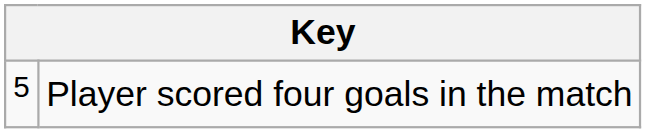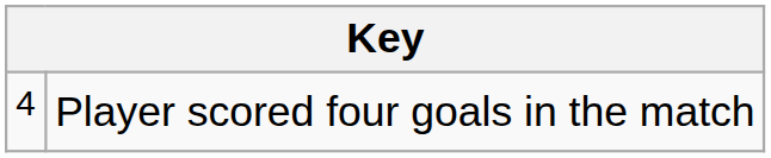Player scored four goals in the match | column 1: 5 -> 4
